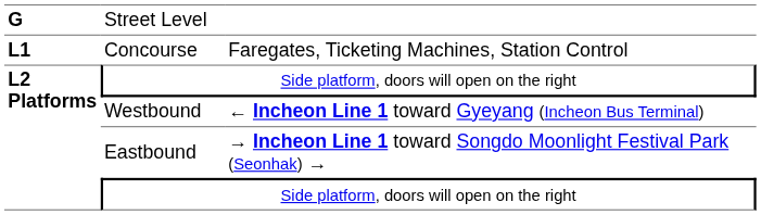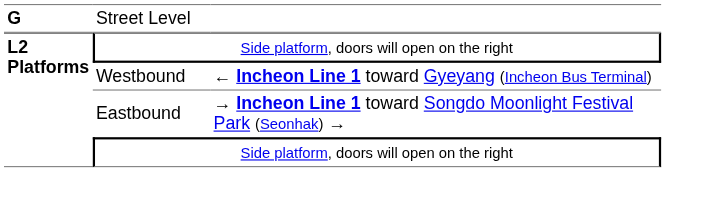- row: L1 | Concourse | Faregates, Ticketing Machines, Station Control
